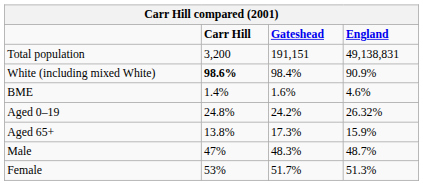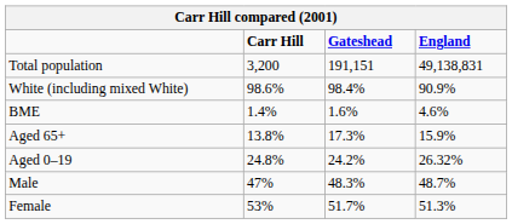White (including mixed White) | Carr Hill: bold -> normal
rows swapped: Aged 0–19 <-> Aged 65+
